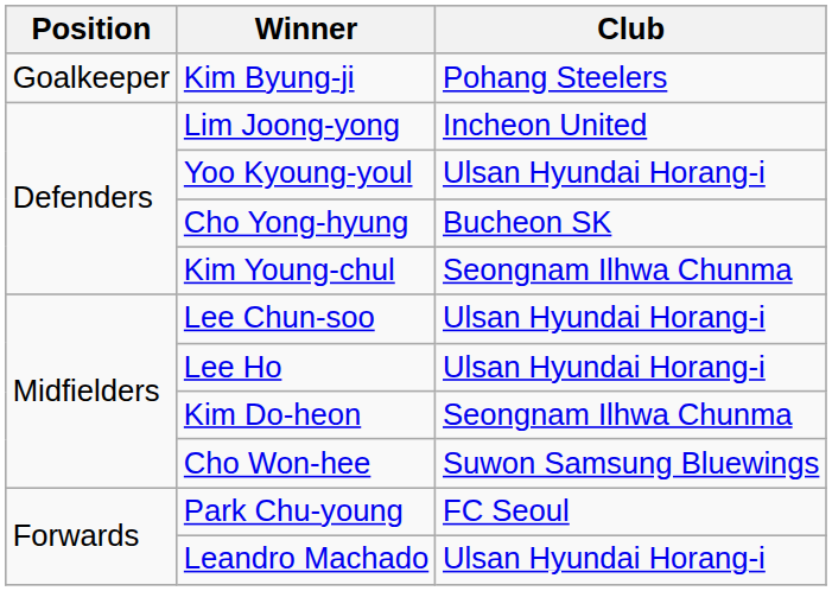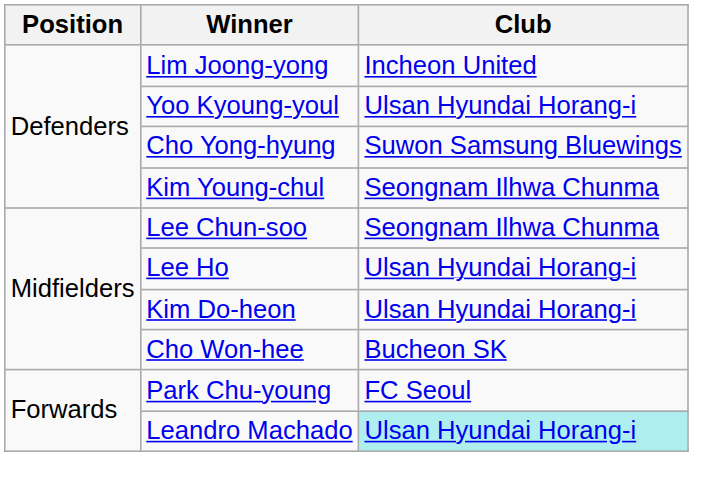- row: Goalkeeper | Kim Byung-ji | Pohang Steelers
Cho Yong-hyung | Club: Bucheon SK -> Suwon Samsung Bluewings
Lee Chun-soo | Club: Ulsan Hyundai Horang-i -> Seongnam Ilhwa Chunma
Kim Do-heon | Club: Seongnam Ilhwa Chunma -> Ulsan Hyundai Horang-i
Cho Won-hee | Club: Suwon Samsung Bluewings -> Bucheon SK
Leandro Machado | Club: no background -> paleturquoise background
